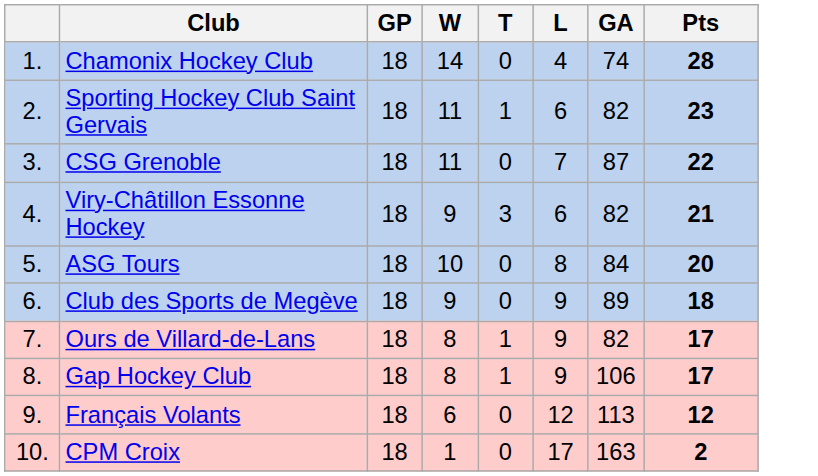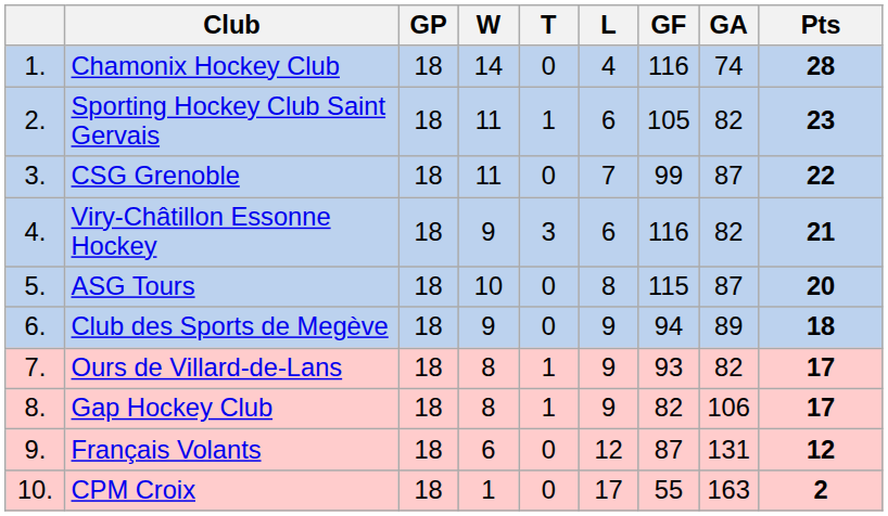+ column: GF | 116 | 105 | 99 | 116 | 115 | 94 | 93 | 82 | 87 | 55
ASG Tours | GA: 84 -> 87
Français Volants | GA: 113 -> 131
